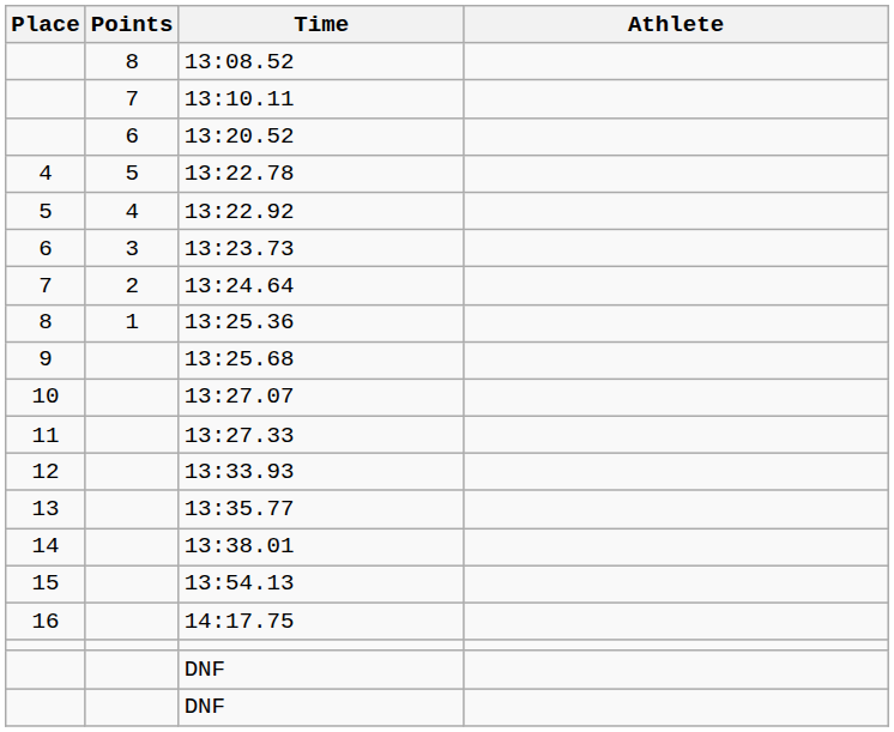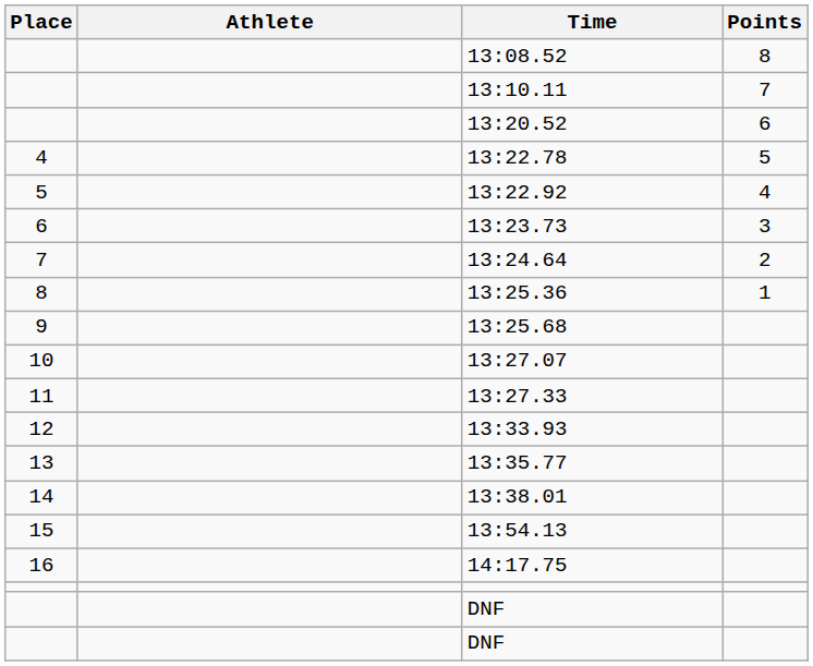columns swapped: Athlete <-> Points
